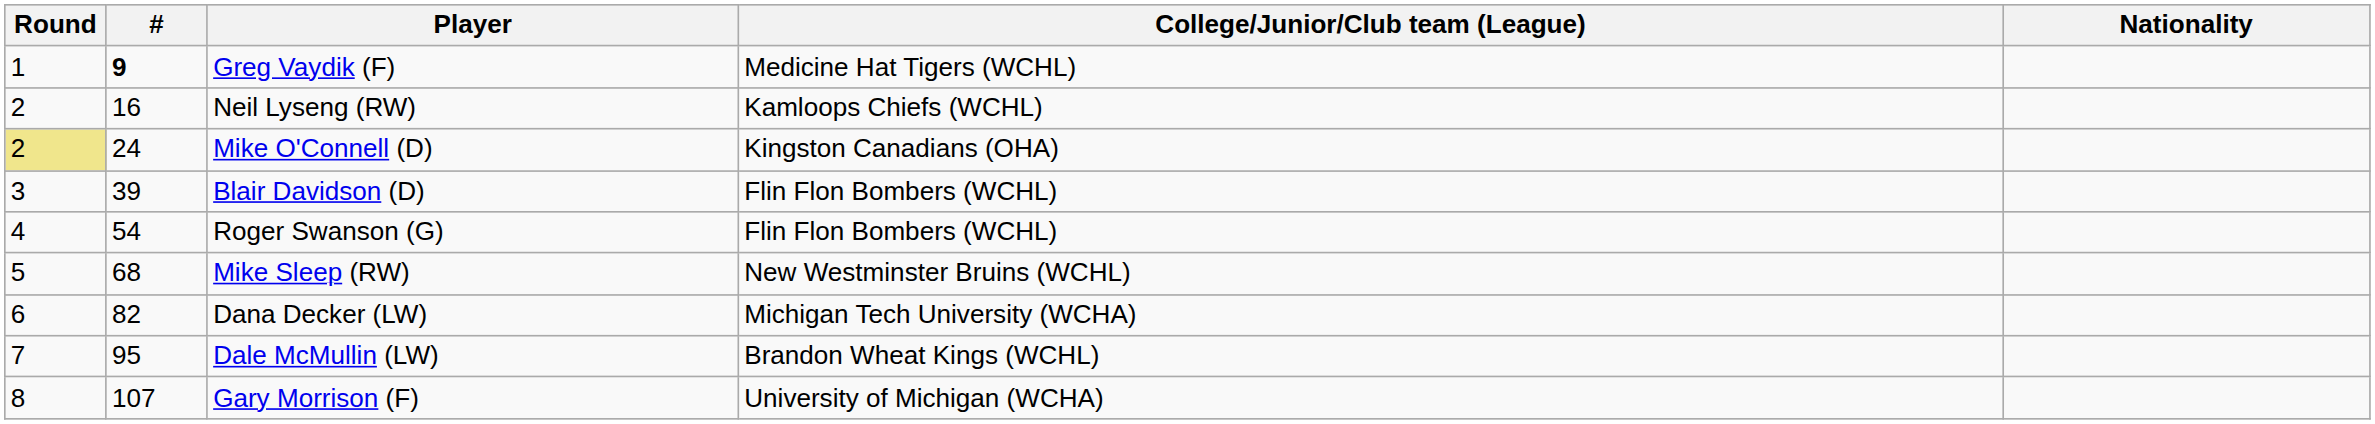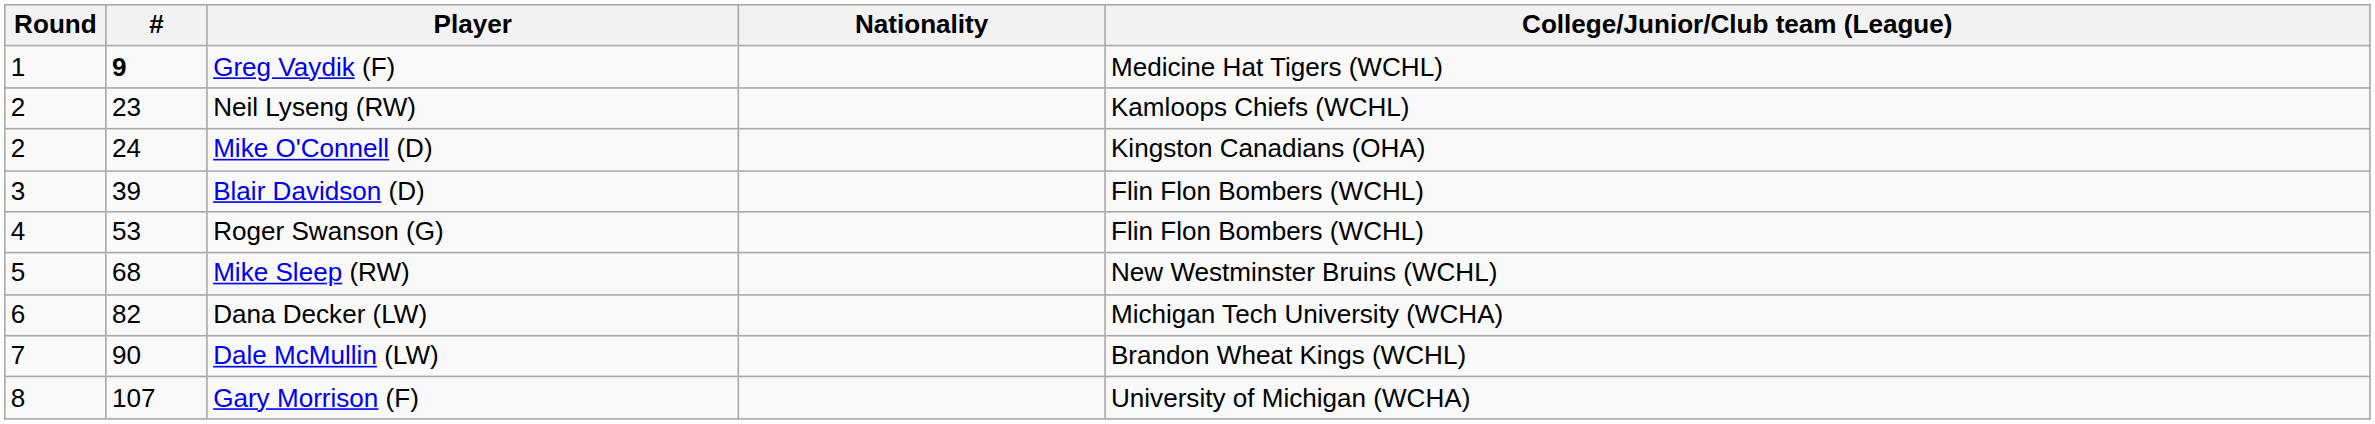columns swapped: Nationality <-> College/Junior/Club team (League)
Neil Lyseng (RW) | #: 16 -> 23
Mike O'Connell (D) | Round: khaki background -> no background
Roger Swanson (G) | #: 54 -> 53
Dale McMullin (LW) | #: 95 -> 90
